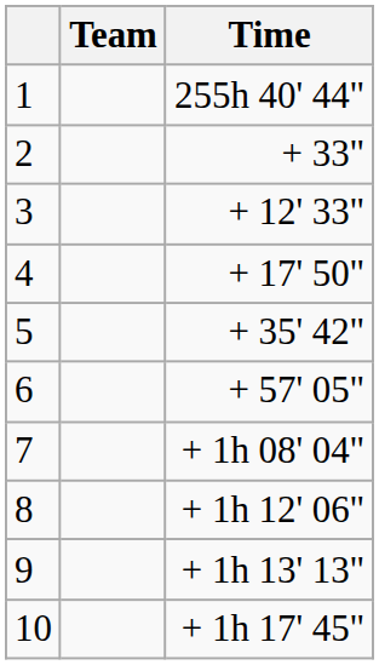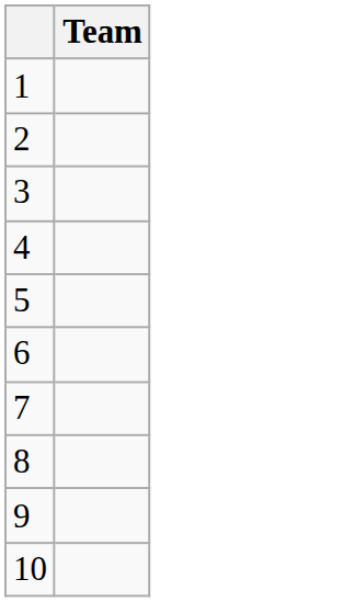- column: Time | 255h 40' 44" | + 33" | + 12' 33" | + 17' 50" | + 35' 42" | + 57' 05" | + 1h 08' 04" | + 1h 12' 06" | + 1h 13' 13" | + 1h 17' 45"
